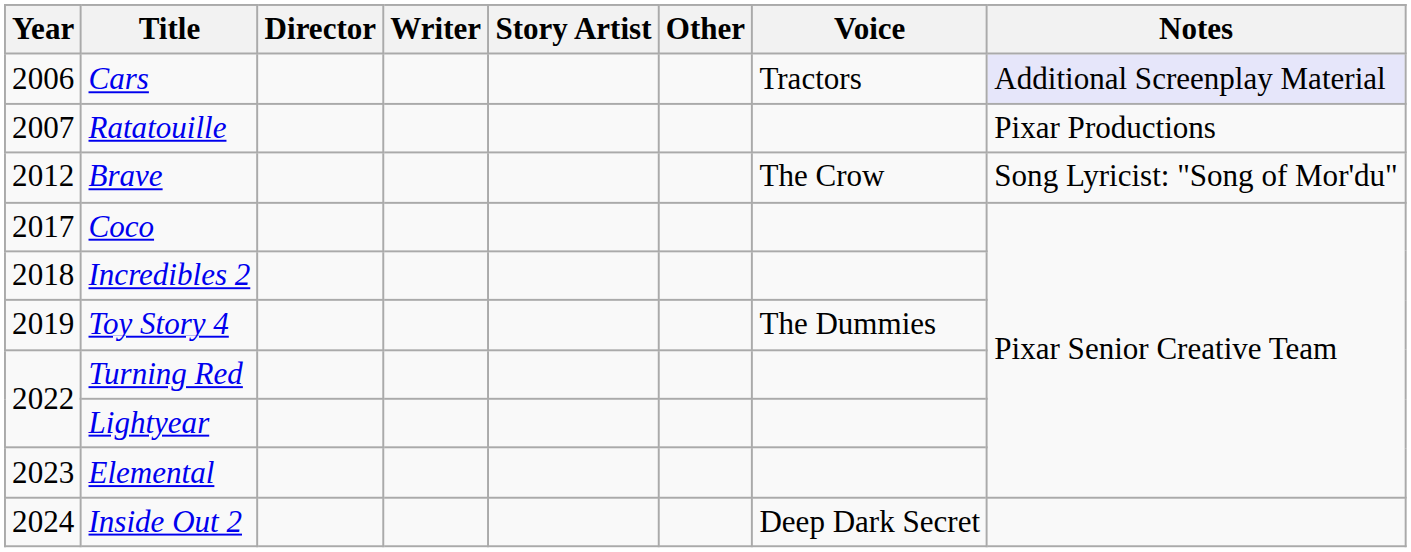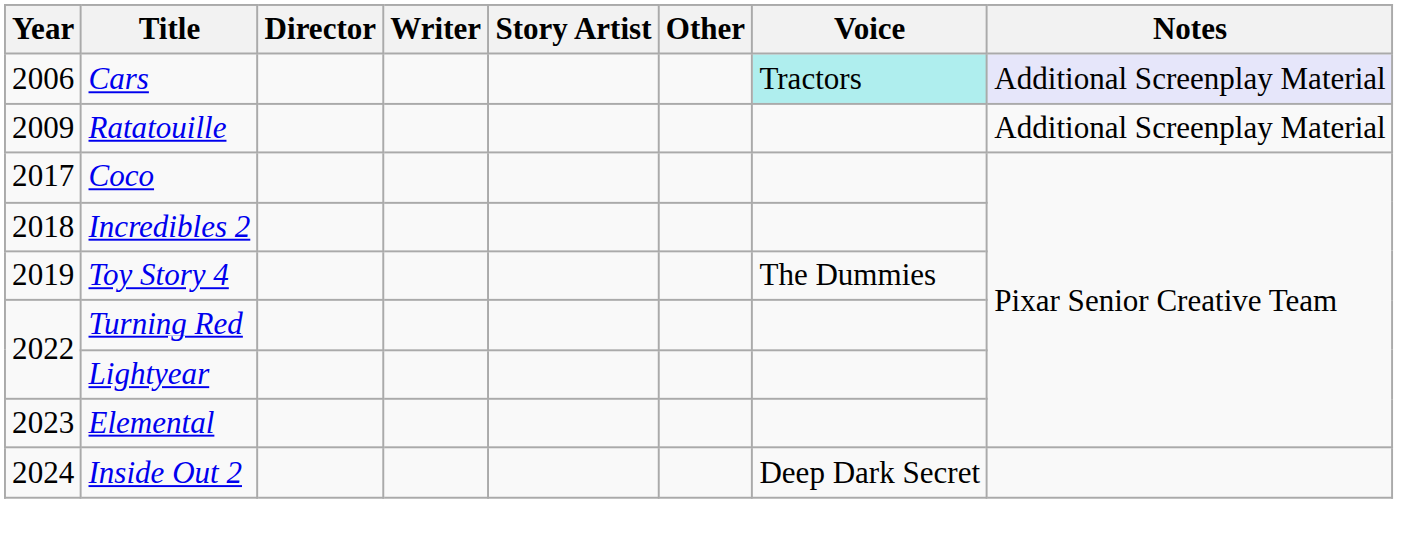Cars | Voice: no background -> paleturquoise background
Ratatouille | Year: 2007 -> 2009
Ratatouille | Notes: Pixar Productions -> Additional Screenplay Material
- row: 2012 | Brave | The Crow | Song Lyricist: "Song of Mor'du"
